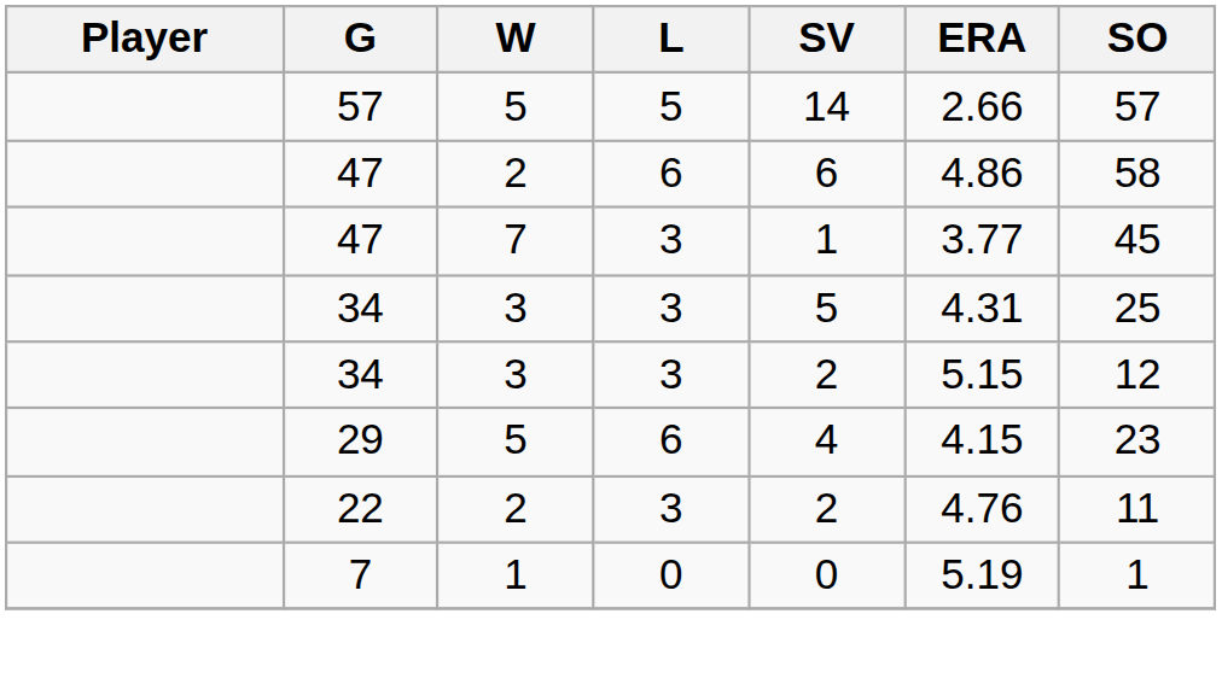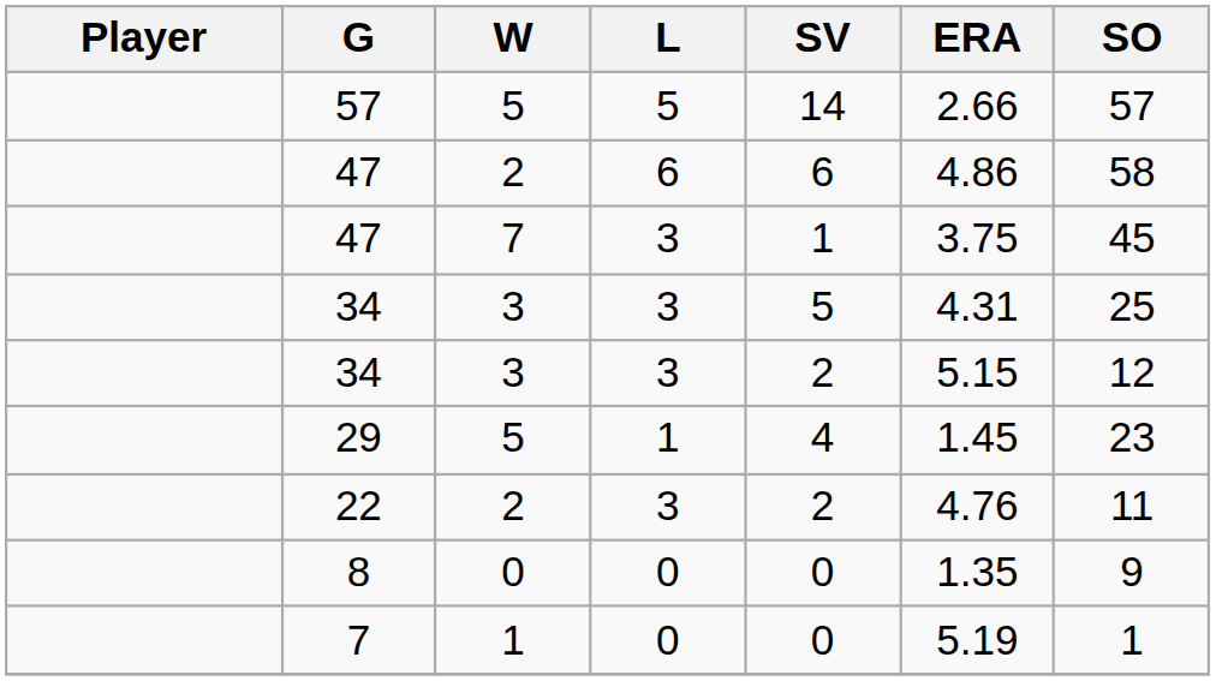47 / 7 | ERA: 3.77 -> 3.75
29 | L: 6 -> 1
29 | ERA: 4.15 -> 1.45
+ row: 8 | 0 | 0 | 0 | 1.35 | 9
